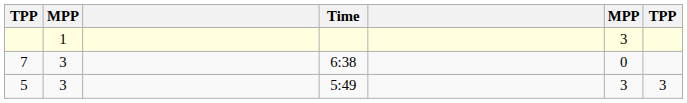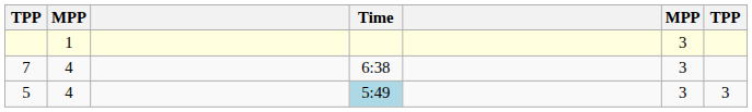7 | column 2: 3 -> 4
7 | column 6: 0 -> 3
5 | column 2: 3 -> 4
5 | Time: no background -> lightblue background
